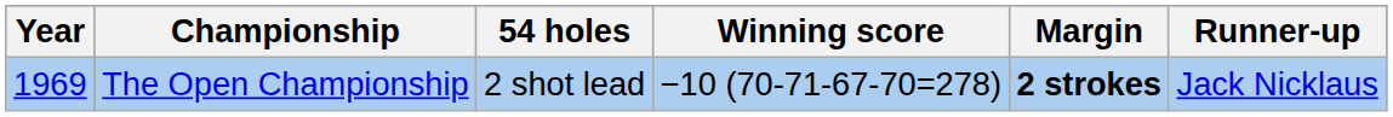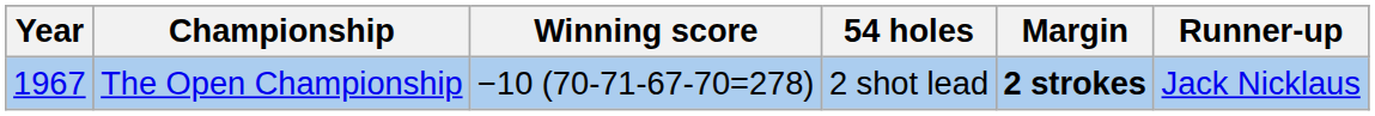columns swapped: 54 holes <-> Winning score
The Open Championship | Year: 1969 -> 1967
